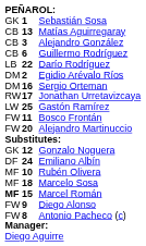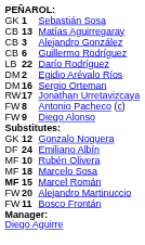- row: LW | 25 | Gastón Ramírez
rows swapped: Antonio Pacheco (c) <-> Bosco Frontán
rows swapped: Alejandro Martinuccio <-> Diego Alonso
